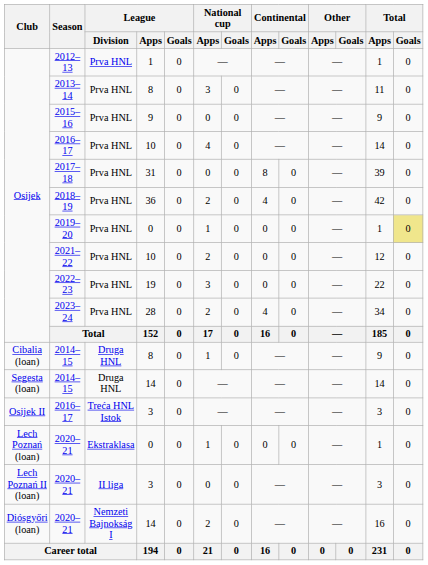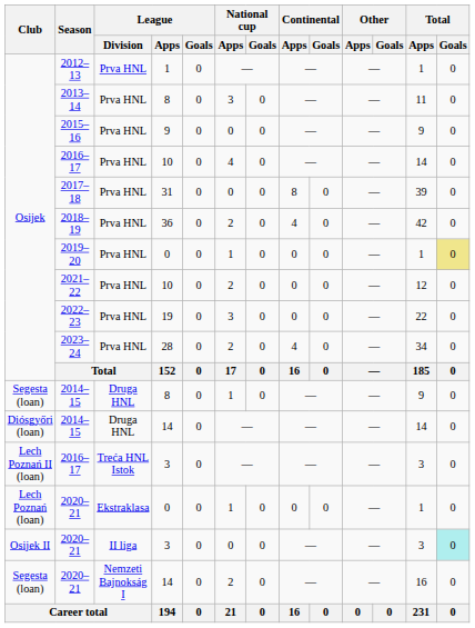2014–15 / 8 | Club: Cibalia (loan) -> Segesta (loan)
2014–15 / 14 | Club: Segesta (loan) -> Diósgyőri (loan)
2016–17 / 3 | Club: Osijek II -> Lech Poznań II (loan)
2020–21 / 3 | Club: Lech Poznań II (loan) -> Osijek II
2020–21 / 3 | Total / Goals: no background -> paleturquoise background
2020–21 / 14 | Club: Diósgyőri (loan) -> Segesta (loan)
